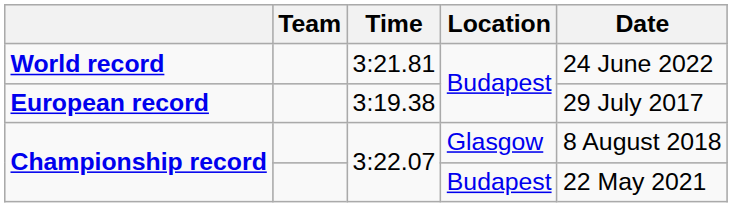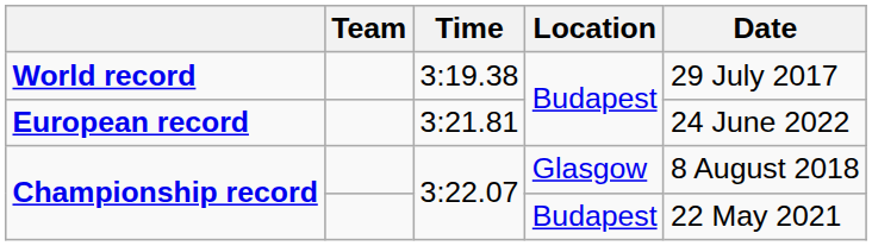World record | Time: 3:21.81 -> 3:19.38
World record | Date: 24 June 2022 -> 29 July 2017
European record | Time: 3:19.38 -> 3:21.81
European record | Date: 29 July 2017 -> 24 June 2022
